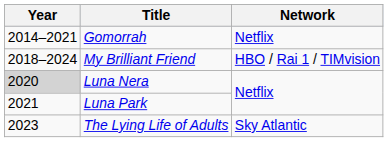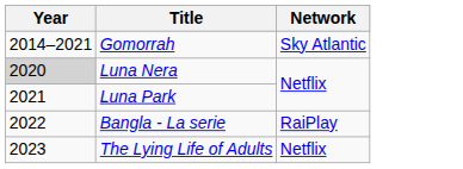Gomorrah | Network: Netflix -> Sky Atlantic
- row: 2018–2024 | My Brilliant Friend | HBO / Rai 1 / TIMvision
+ row: 2022 | Bangla - La serie | RaiPlay
The Lying Life of Adults | Network: Sky Atlantic -> Netflix
